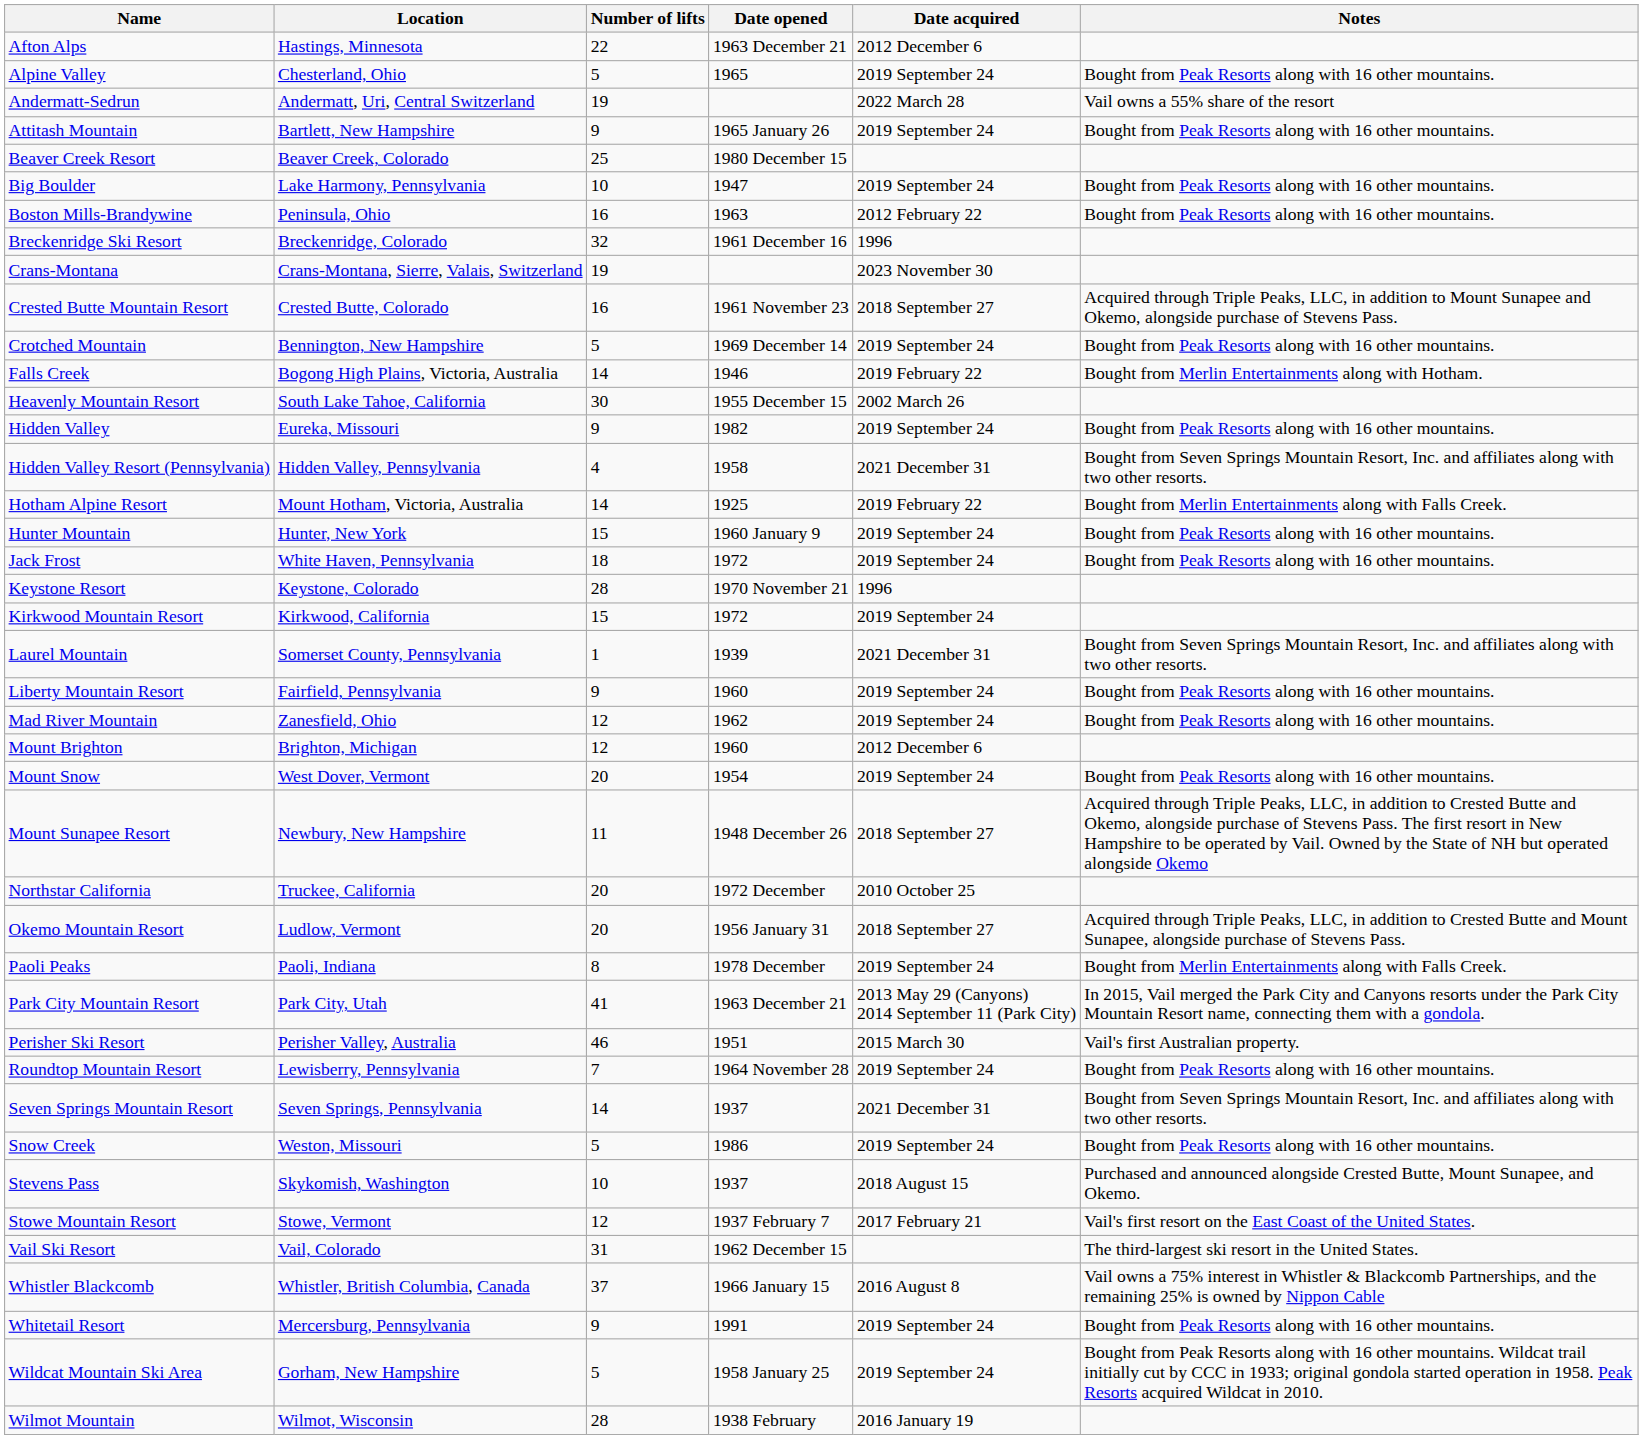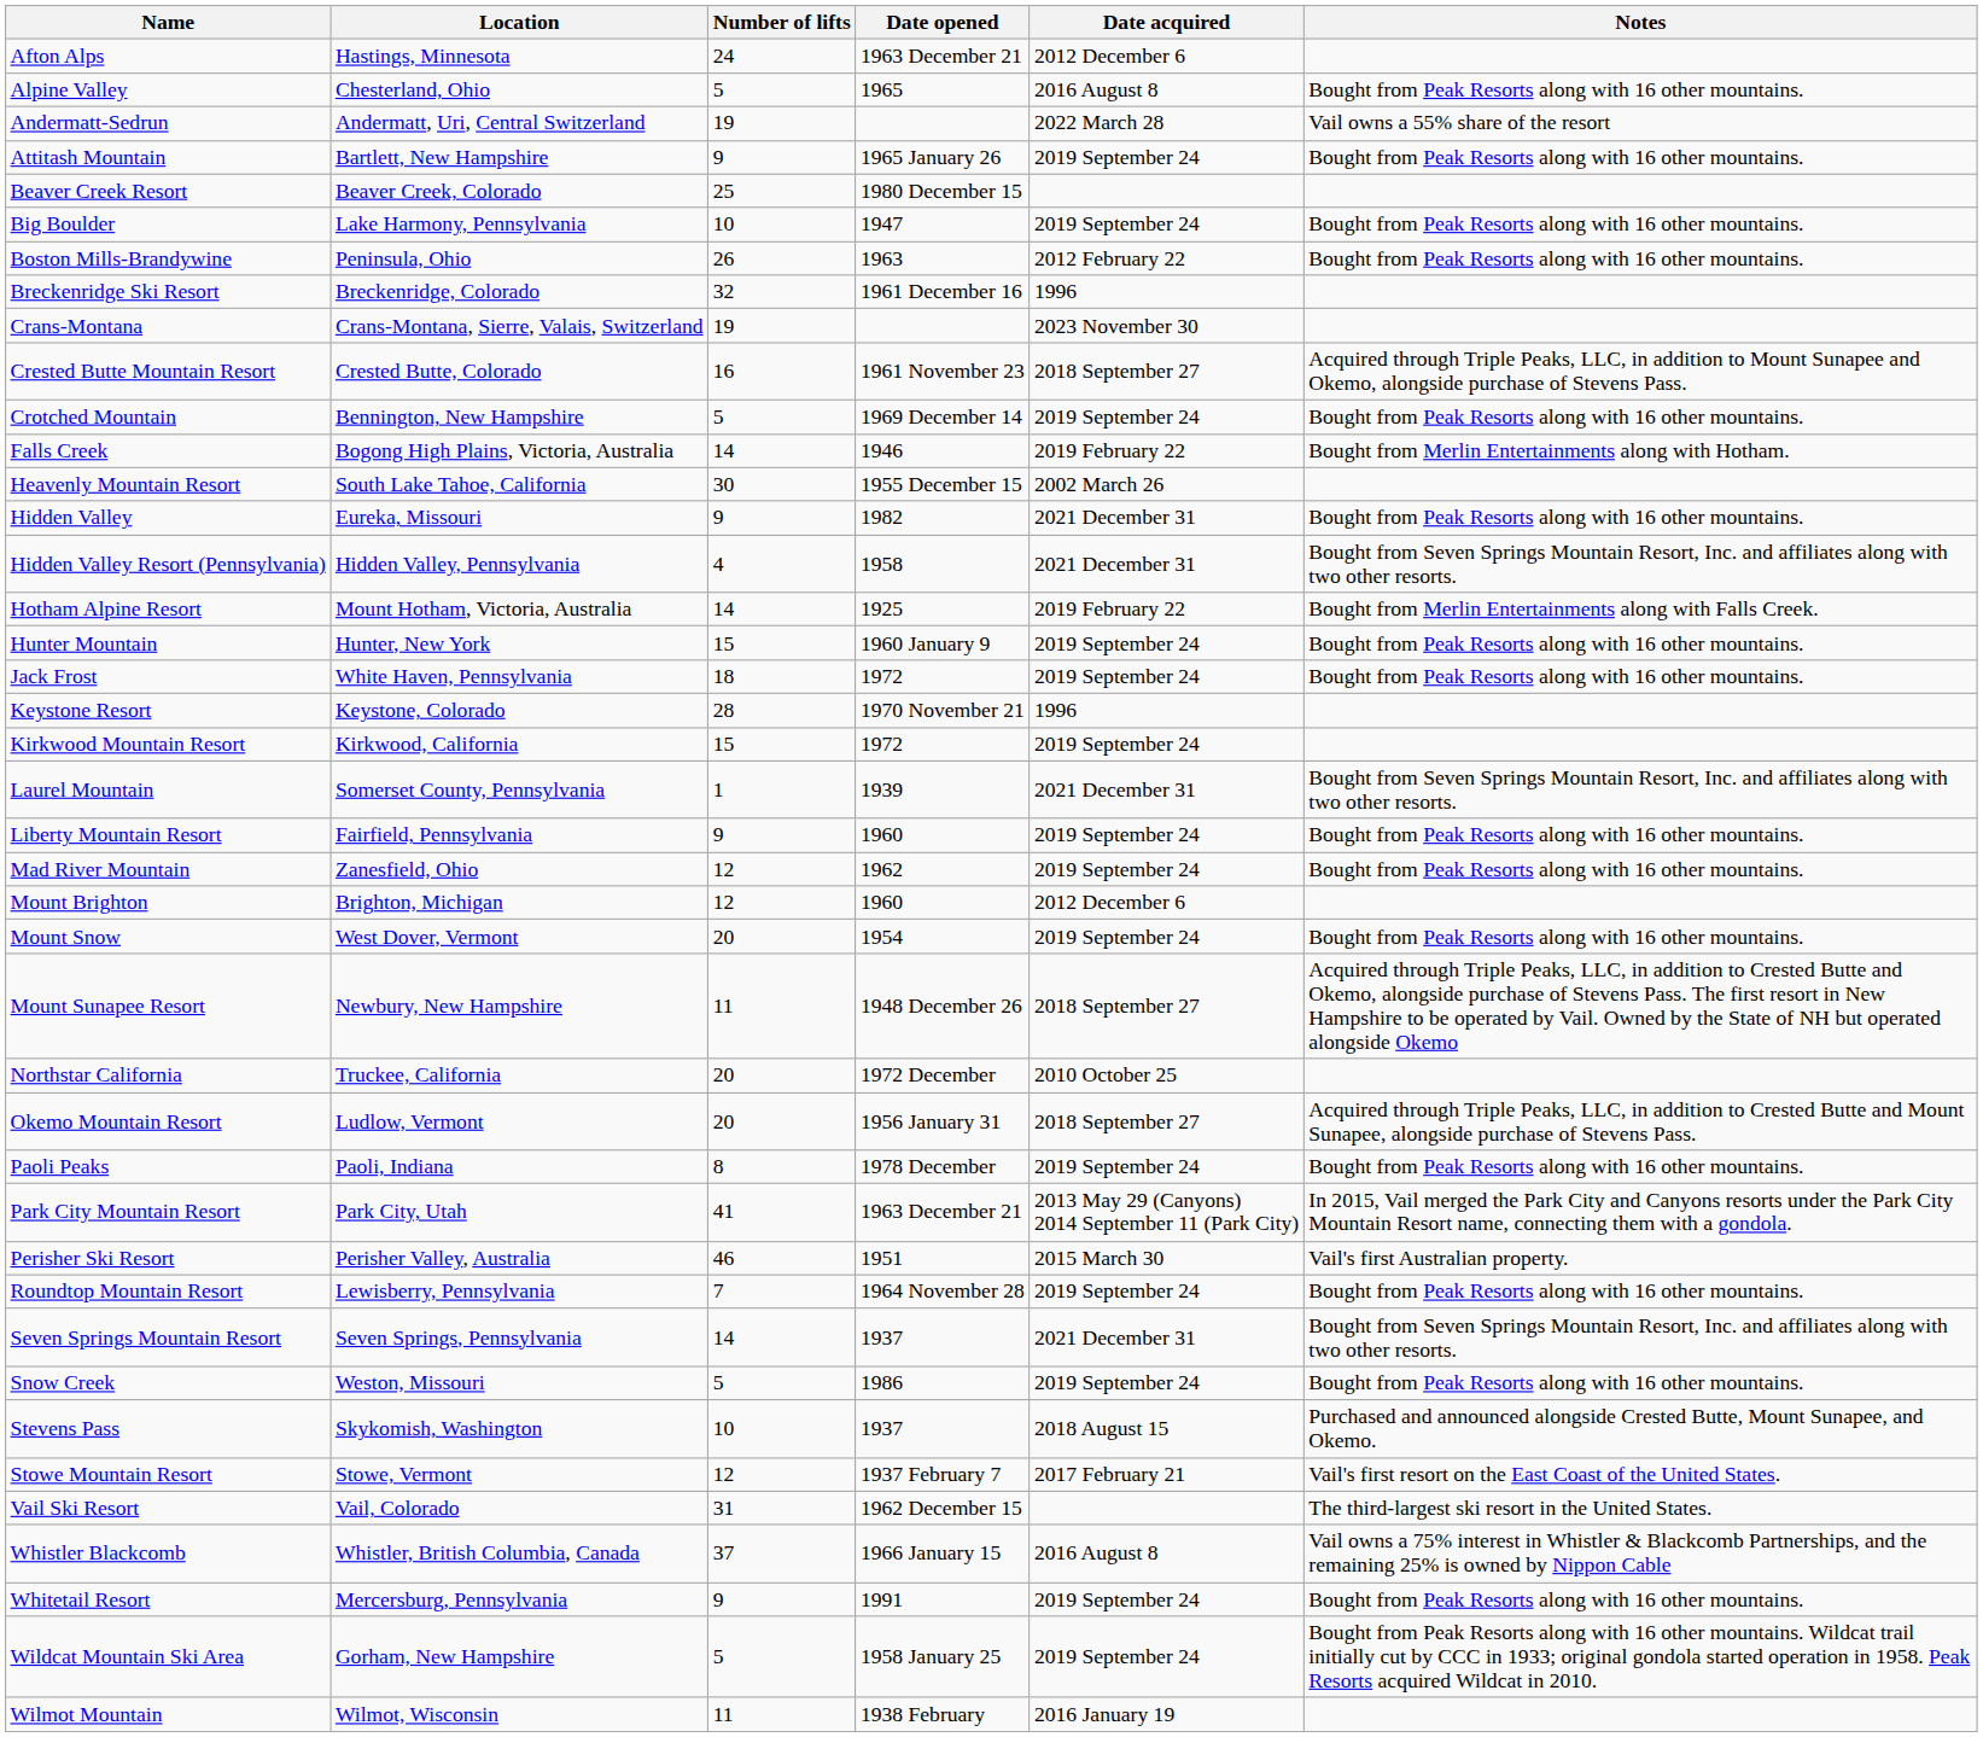Afton Alps | Number of lifts: 22 -> 24
Alpine Valley | Date acquired: 2019 September 24 -> 2016 August 8
Boston Mills-Brandywine | Number of lifts: 16 -> 26
Hidden Valley | Date acquired: 2019 September 24 -> 2021 December 31
Paoli Peaks | Notes: Bought from Merlin Entertainments along with Falls Creek. -> Bought from Peak Resorts along with 16 other mountains.
Wilmot Mountain | Number of lifts: 28 -> 11
